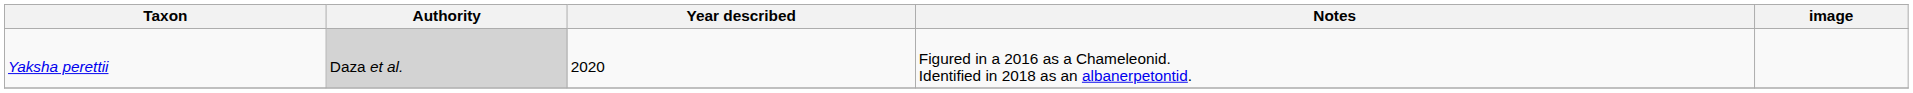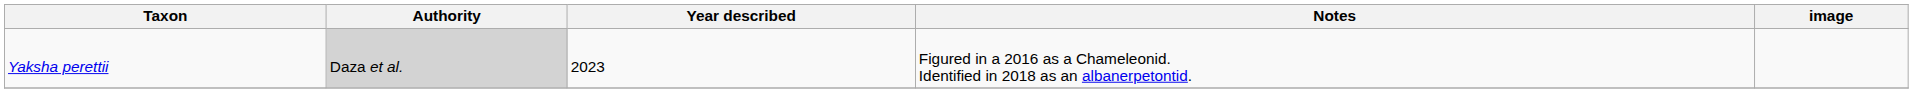Yaksha perettii | Year described: 2020 -> 2023
